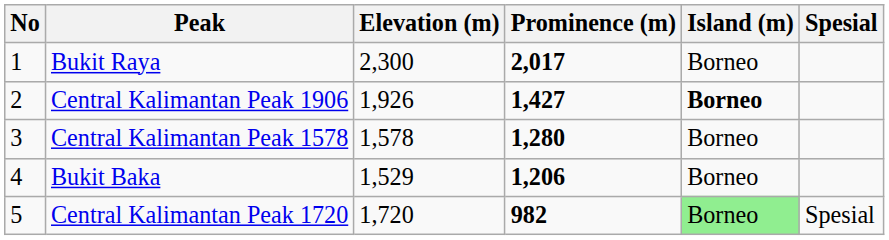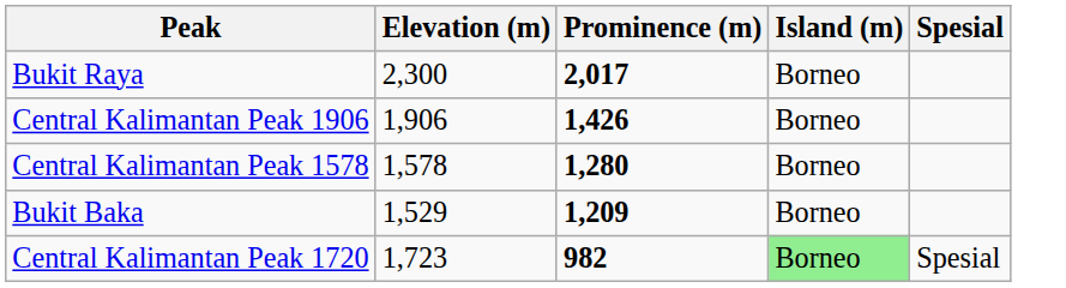- column: No | 1 | 2 | 3 | 4 | 5
Central Kalimantan Peak 1906 | Elevation (m): 1,926 -> 1,906
Central Kalimantan Peak 1906 | Prominence (m): 1,427 -> 1,426
Central Kalimantan Peak 1906 | Island (m): bold -> normal
Bukit Baka | Prominence (m): 1,206 -> 1,209
Central Kalimantan Peak 1720 | Elevation (m): 1,720 -> 1,723
